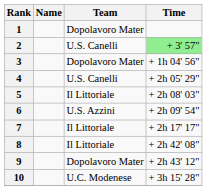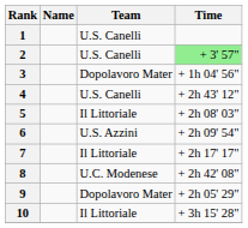1 | Team: Dopolavoro Mater -> U.S. Canelli
4 | Time: + 2h 05' 29" -> + 2h 43' 12"
8 | Team: Il Littoriale -> U.C. Modenese
9 | Time: + 2h 43' 12" -> + 2h 05' 29"
10 | Team: U.C. Modenese -> Il Littoriale
